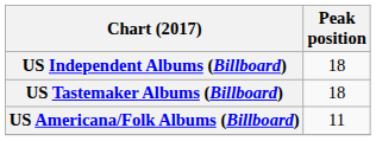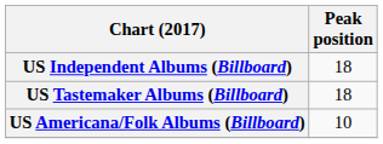US Americana/Folk Albums (Billboard) | Peak position: 11 -> 10
